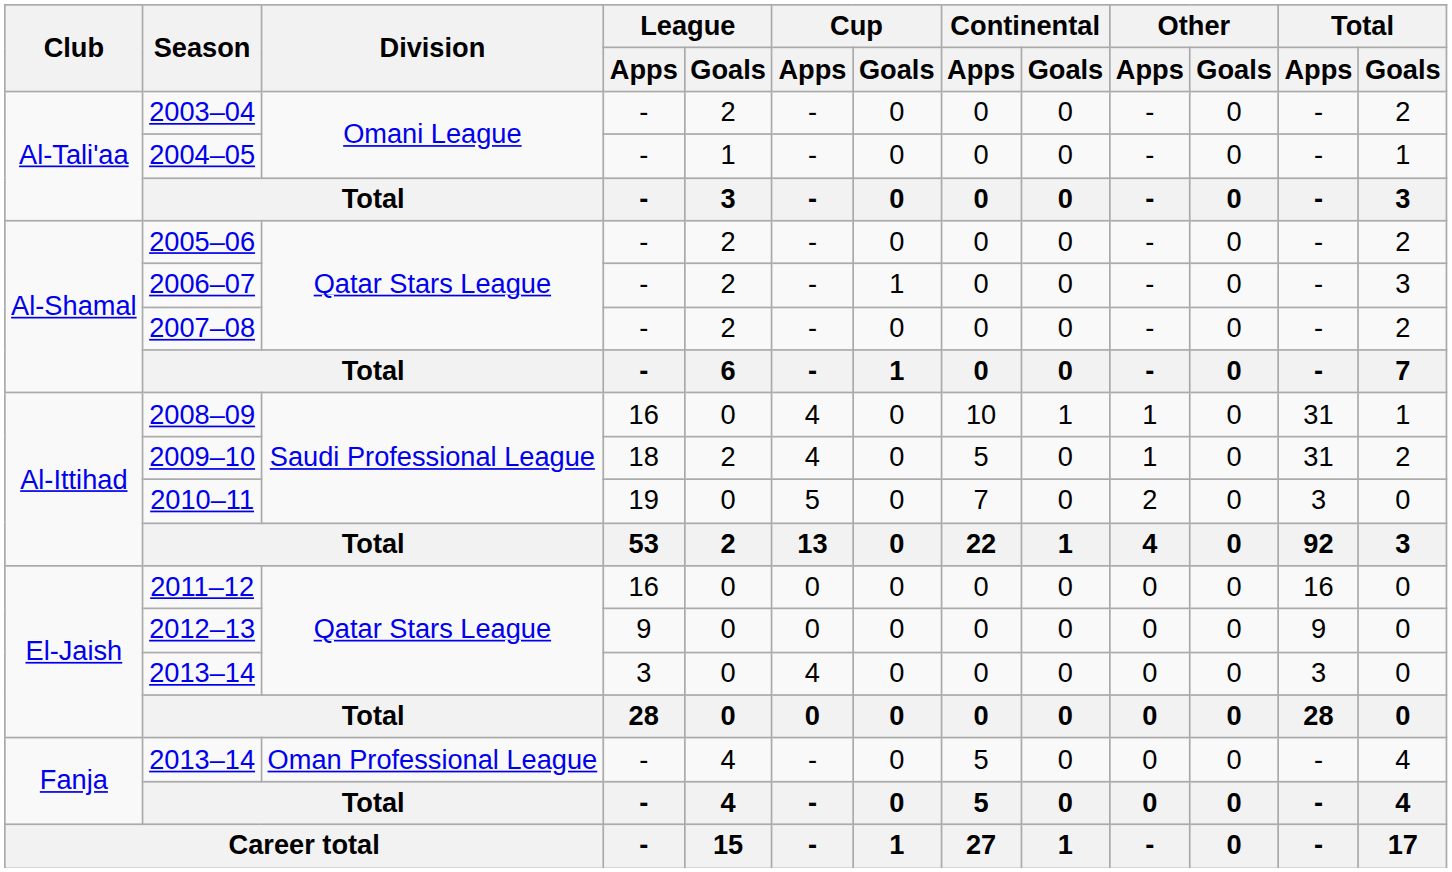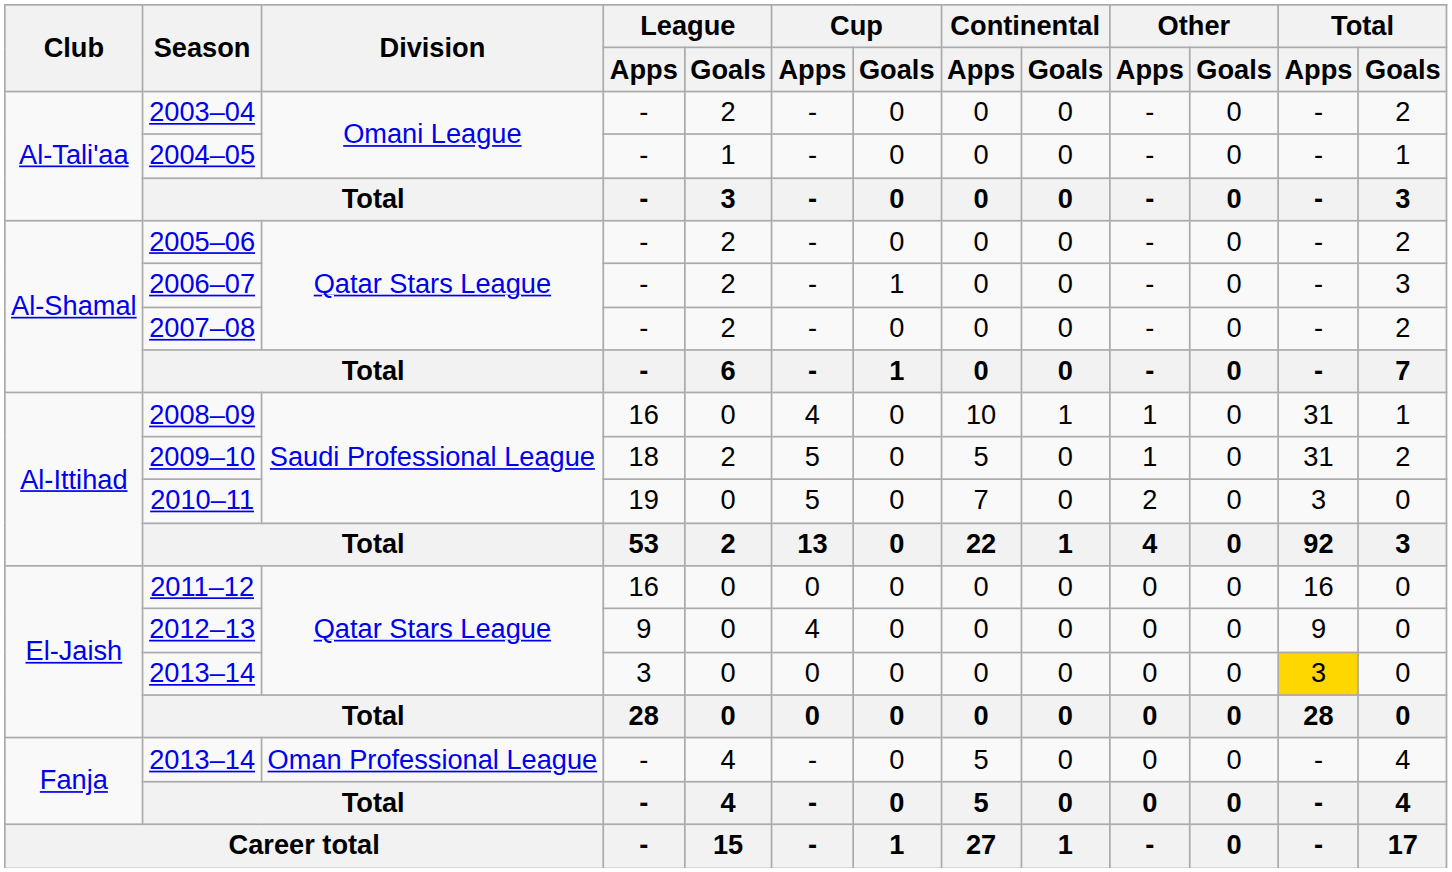2009–10 | Cup / Apps: 4 -> 5
2012–13 | Cup / Apps: 0 -> 4
2013–14 / 3 | Cup / Apps: 4 -> 0
2013–14 / 3 | Total / Apps: no background -> gold background
